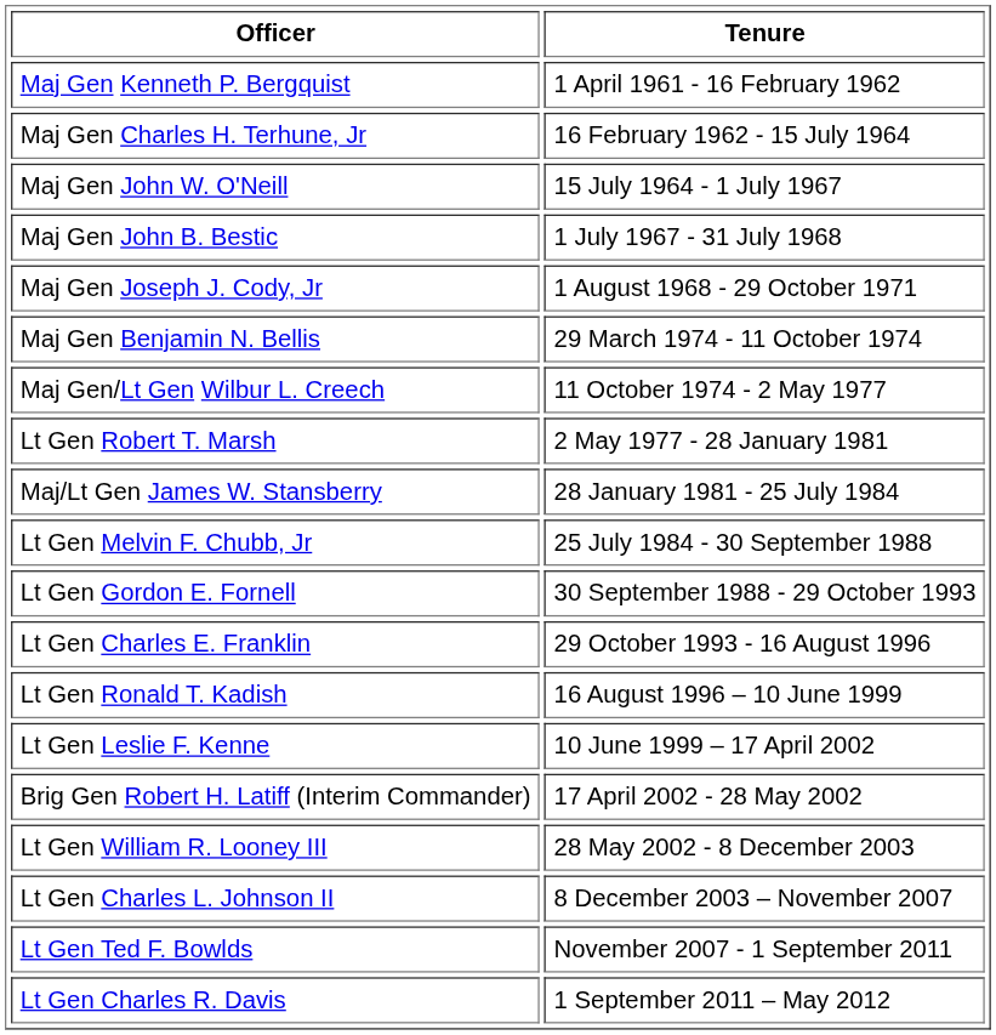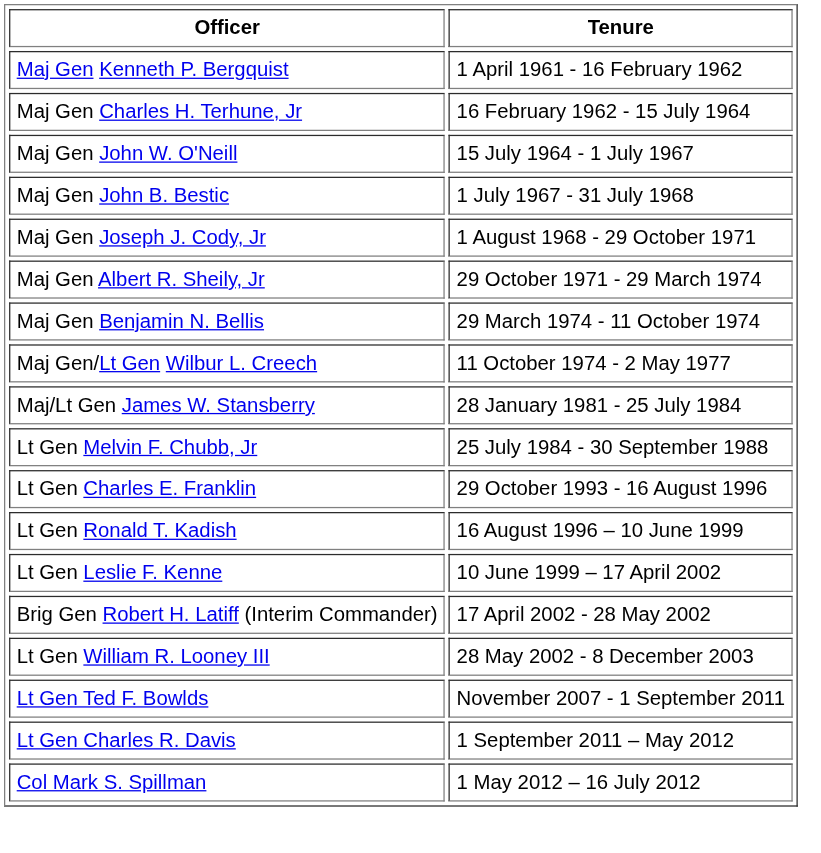+ row: Maj Gen Albert R. Sheily, Jr | 29 October 1971 - 29 March 1974
- row: Lt Gen Robert T. Marsh | 2 May 1977 - 28 January 1981
- row: Lt Gen Gordon E. Fornell | 30 September 1988 - 29 October 1993
- row: Lt Gen Charles L. Johnson II | 8 December 2003 – November 2007
+ row: Col Mark S. Spillman | 1 May 2012 – 16 July 2012
